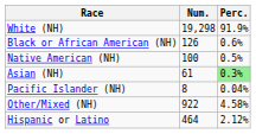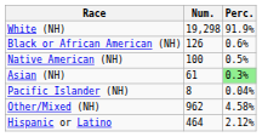Other/Mixed (NH) | Num.: 922 -> 962
